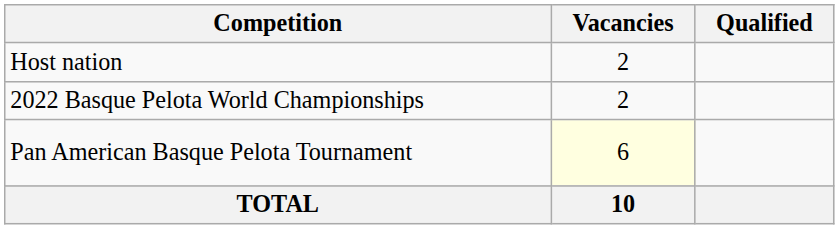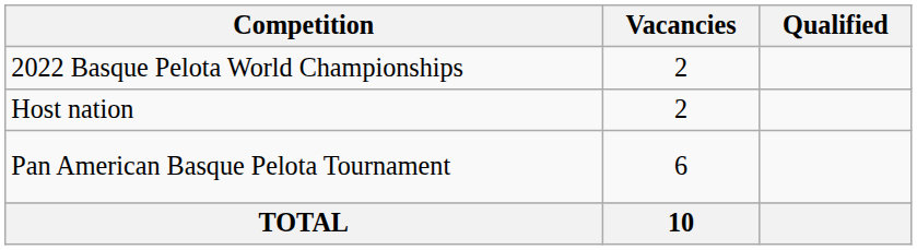rows swapped: Host nation <-> 2022 Basque Pelota World Championships
Pan American Basque Pelota Tournament | Vacancies: lightyellow background -> no background
